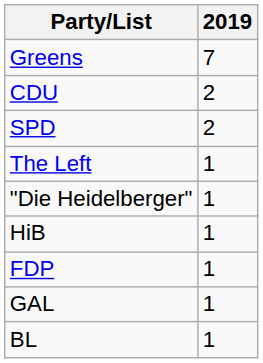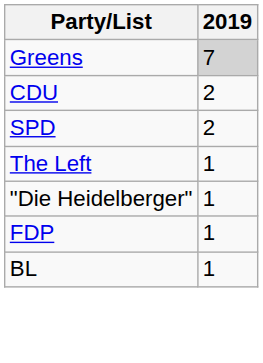Greens | 2019: no background -> lightgrey background
- row: HiB | 1
- row: GAL | 1
